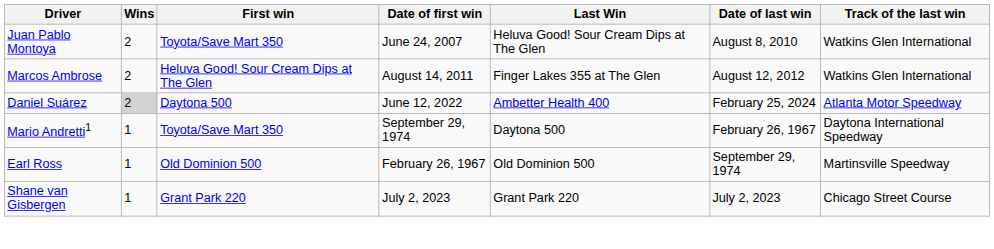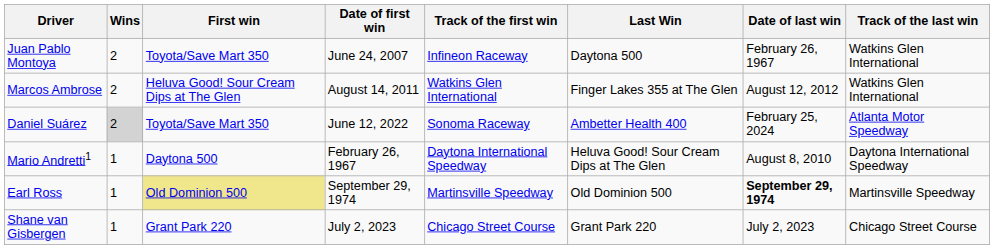+ column: Track of the first win | Infineon Raceway | Watkins Glen International | Sonoma Raceway | Daytona International Speedway | Martinsville Speedway | Chicago Street Course
Juan Pablo Montoya | Last Win: Heluva Good! Sour Cream Dips at The Glen -> Daytona 500
Juan Pablo Montoya | Date of last win: August 8, 2010 -> February 26, 1967
Daniel Suárez | First win: Daytona 500 -> Toyota/Save Mart 350
Mario Andretti1 | First win: Toyota/Save Mart 350 -> Daytona 500
Mario Andretti1 | Date of first win: September 29, 1974 -> February 26, 1967
Mario Andretti1 | Last Win: Daytona 500 -> Heluva Good! Sour Cream Dips at The Glen
Mario Andretti1 | Date of last win: February 26, 1967 -> August 8, 2010
Earl Ross | First win: no background -> khaki background
Earl Ross | Date of first win: February 26, 1967 -> September 29, 1974
Earl Ross | Date of last win: normal -> bold
